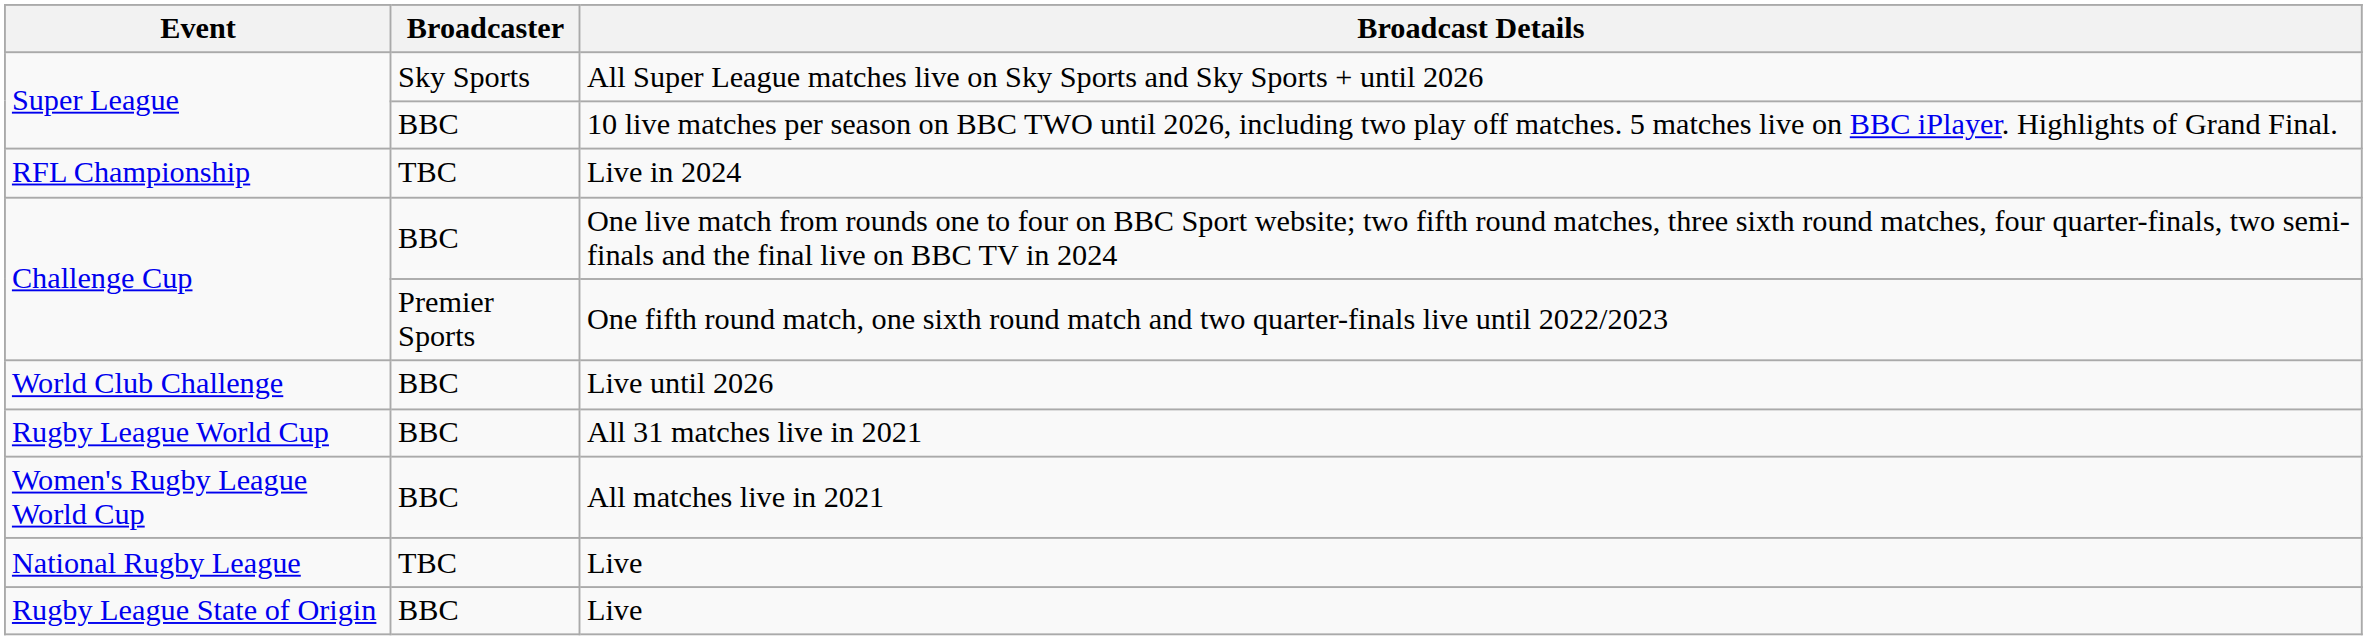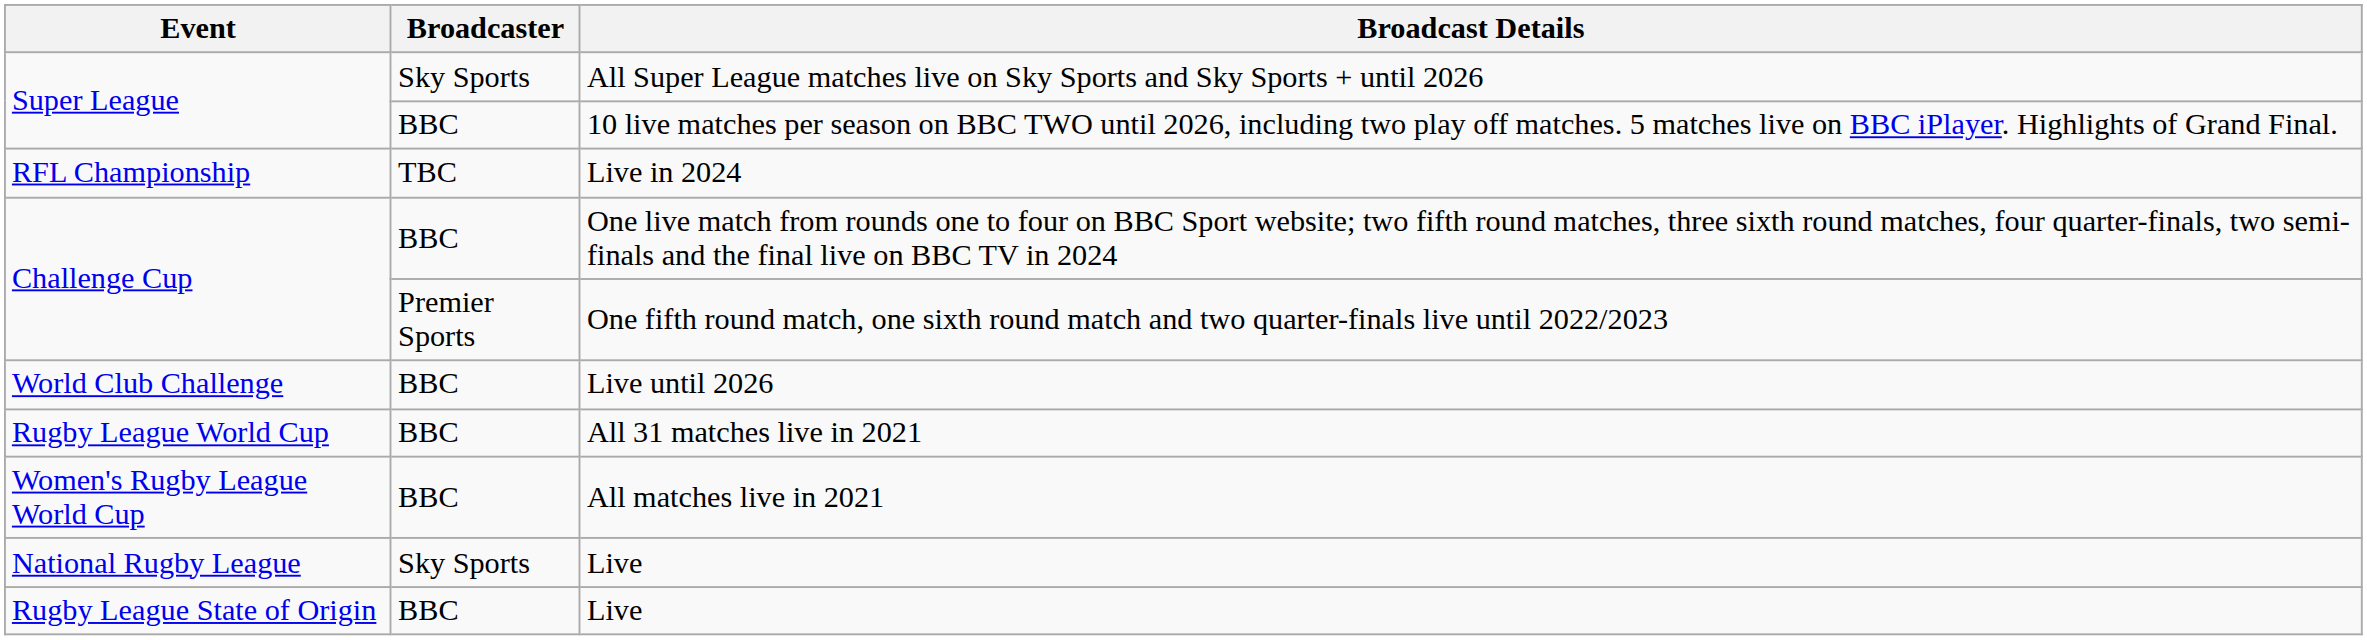National Rugby League / Live | Broadcaster: TBC -> Sky Sports
